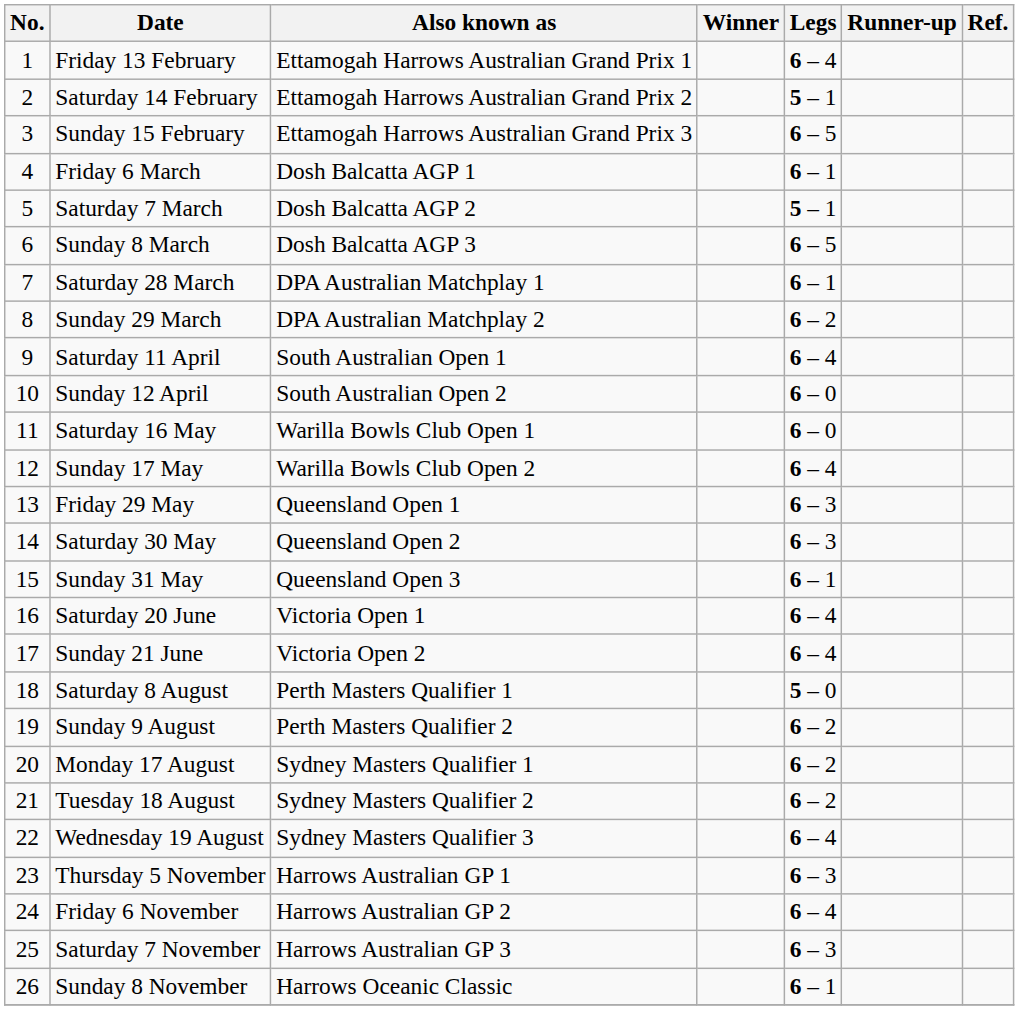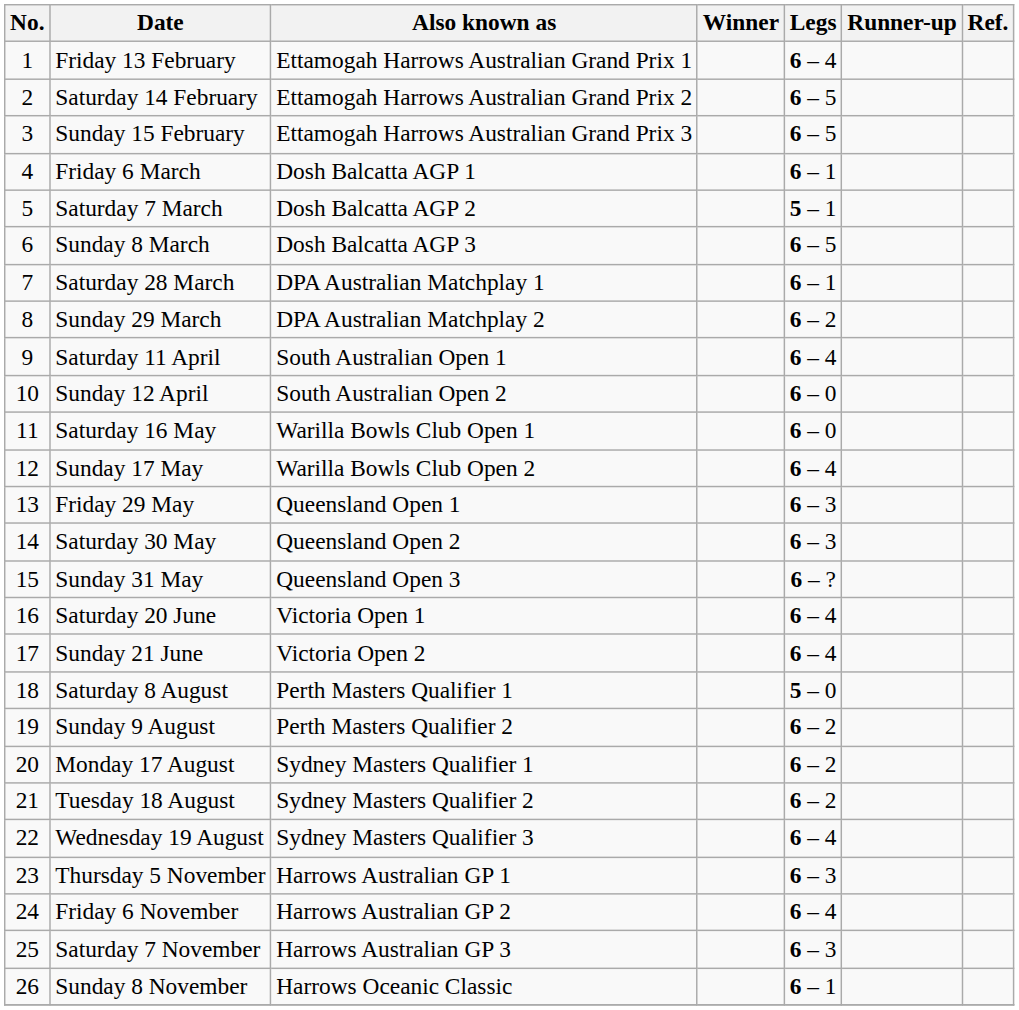Saturday 14 February | Legs: 5 – 1 -> 6 – 5
Sunday 31 May | Legs: 6 – 1 -> 6 – ?
